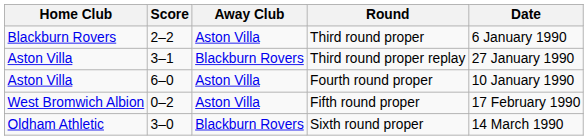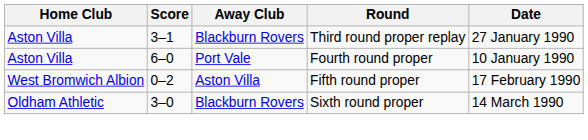- row: Blackburn Rovers | 2–2 | Aston Villa | Third round proper | 6 January 1990
Fourth round proper | Away Club: Aston Villa -> Port Vale
